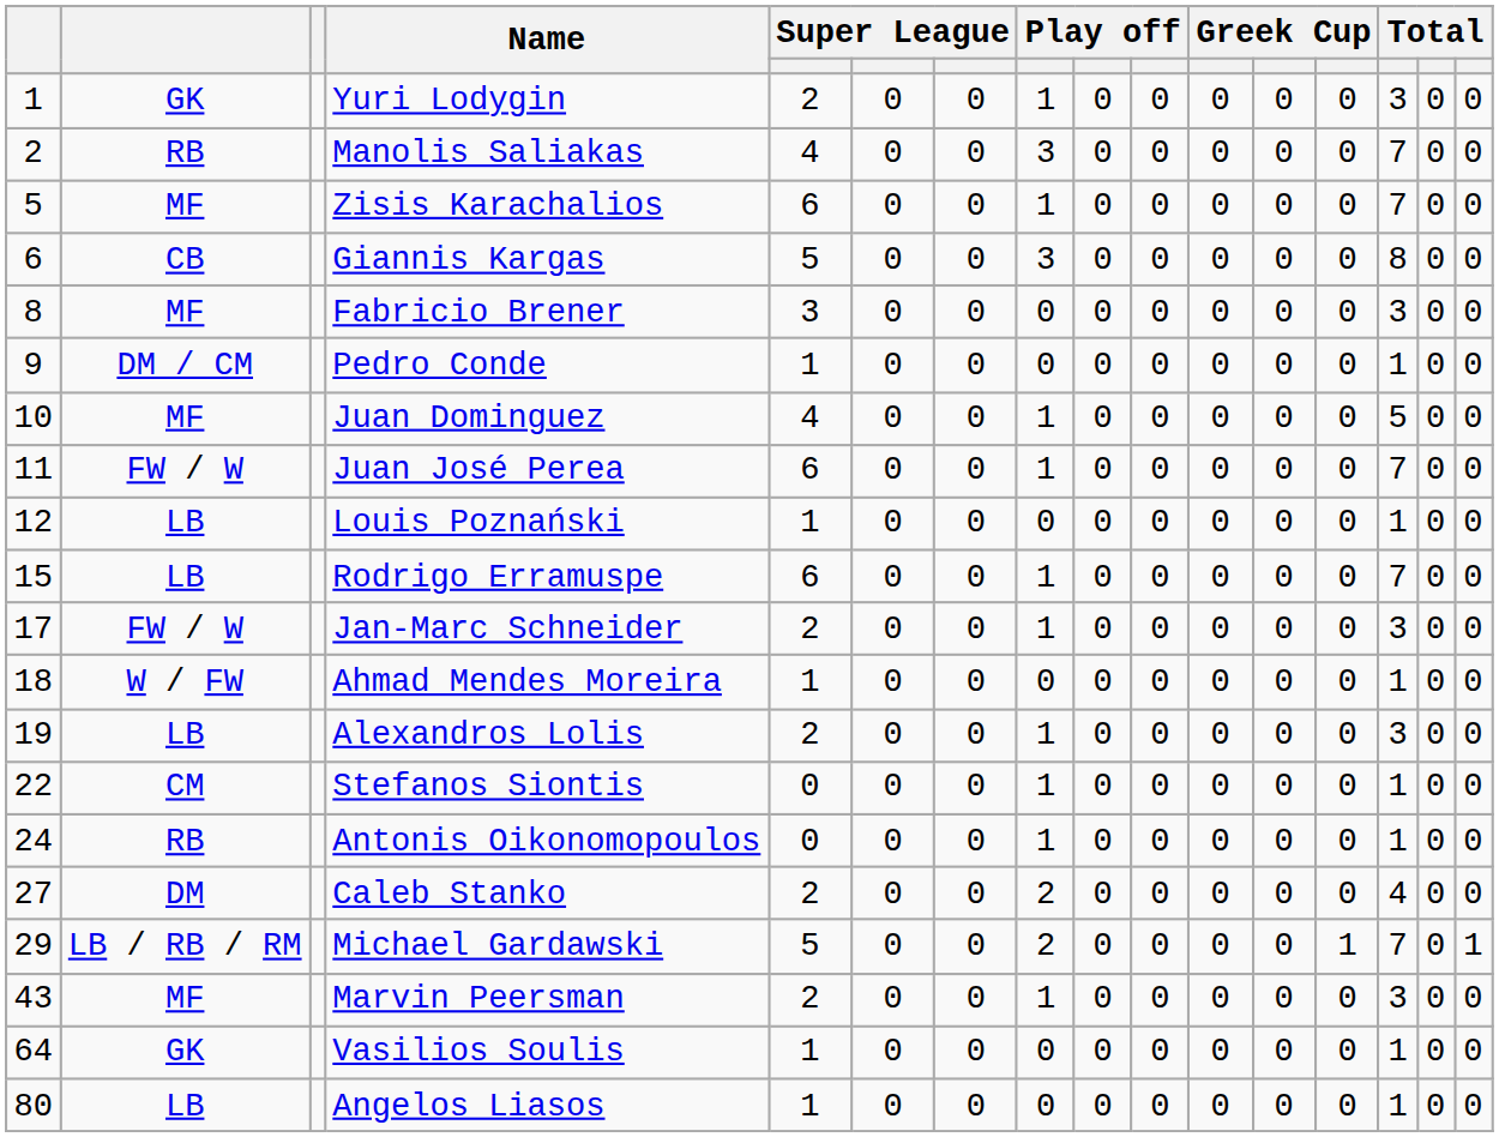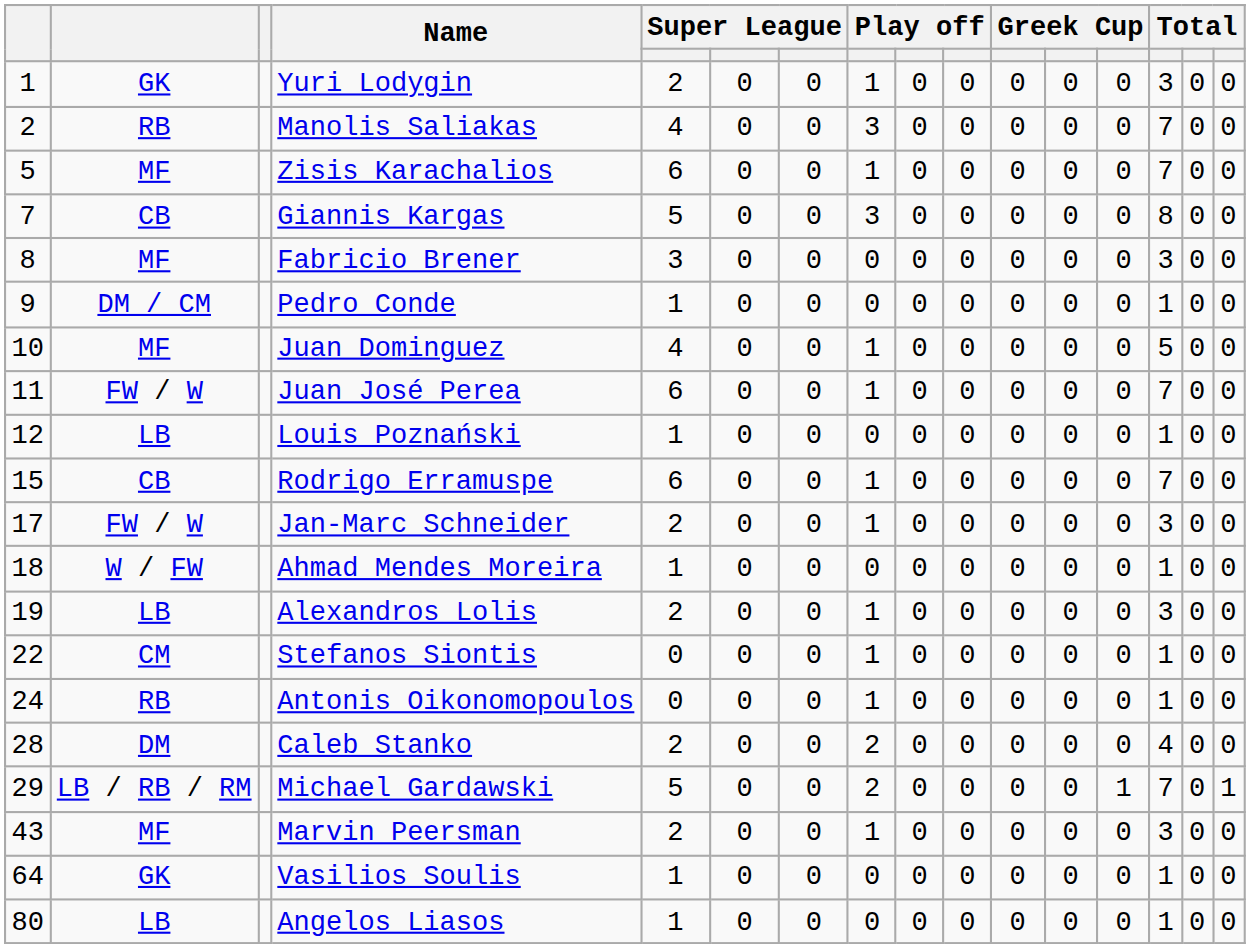Giannis Kargas | column 1: 6 -> 7
Rodrigo Erramuspe | column 2: LB -> CB
Caleb Stanko | column 1: 27 -> 28
